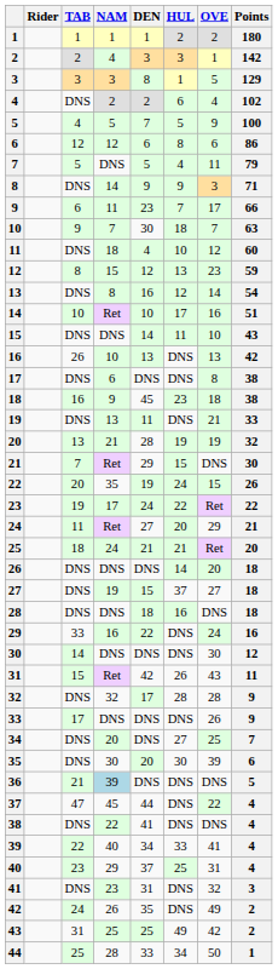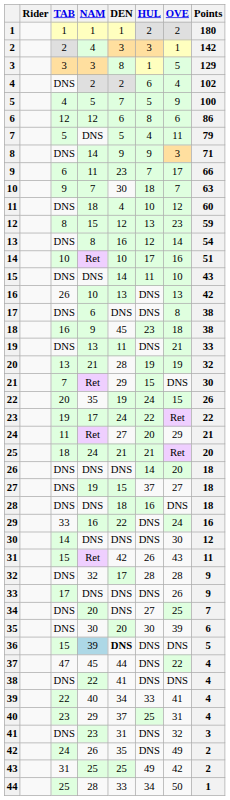36 | TAB: 21 -> 15
36 | DEN: normal -> bold
